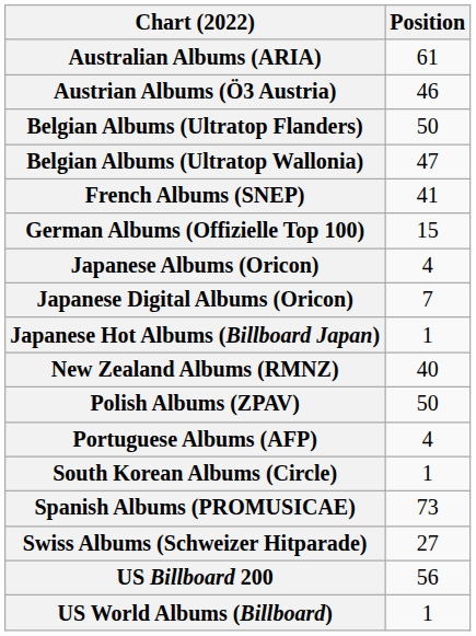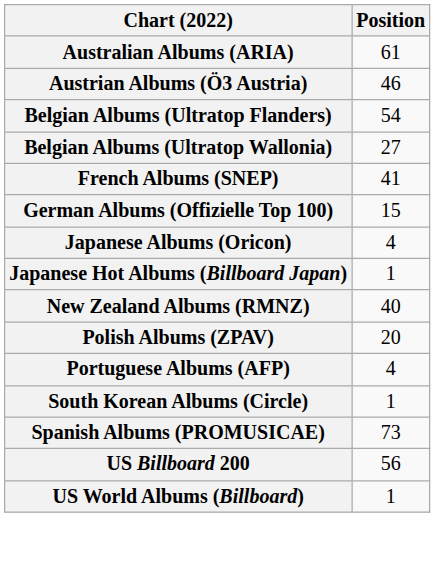Belgian Albums (Ultratop Flanders) | Position: 50 -> 54
Belgian Albums (Ultratop Wallonia) | Position: 47 -> 27
- row: Japanese Digital Albums (Oricon) | 7
Polish Albums (ZPAV) | Position: 50 -> 20
- row: Swiss Albums (Schweizer Hitparade) | 27
